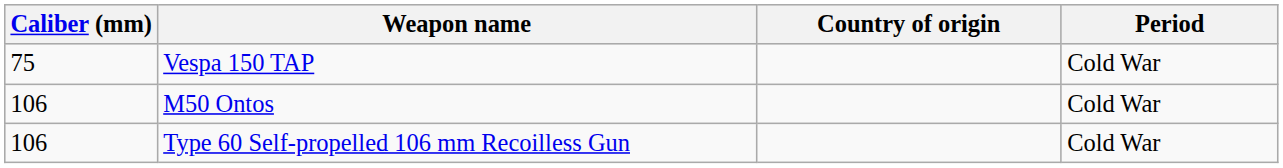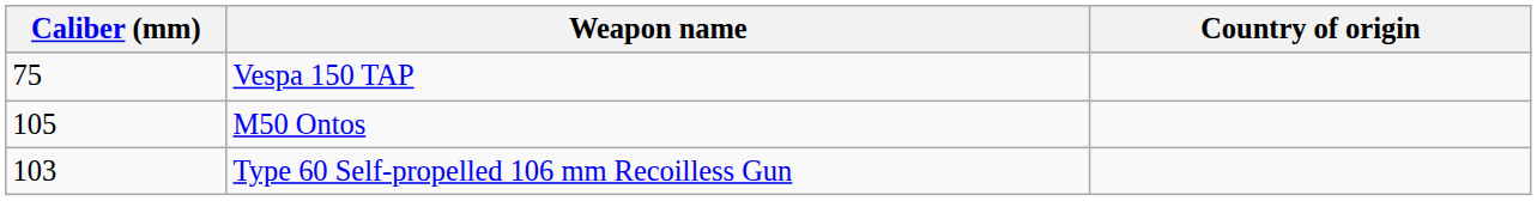- column: Period | Cold War | Cold War | Cold War
M50 Ontos | Caliber (mm): 106 -> 105
Type 60 Self-propelled 106 mm Recoilless Gun | Caliber (mm): 106 -> 103
